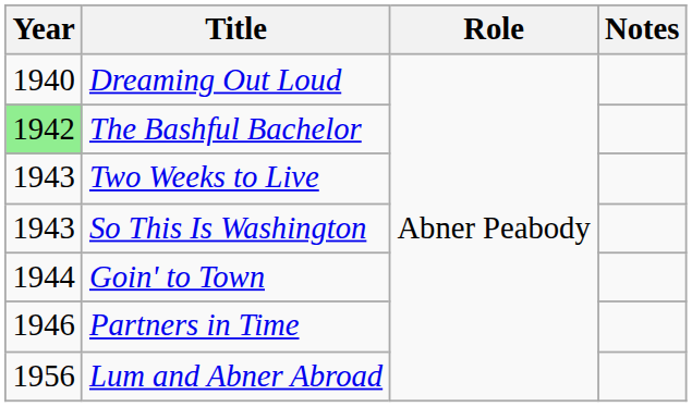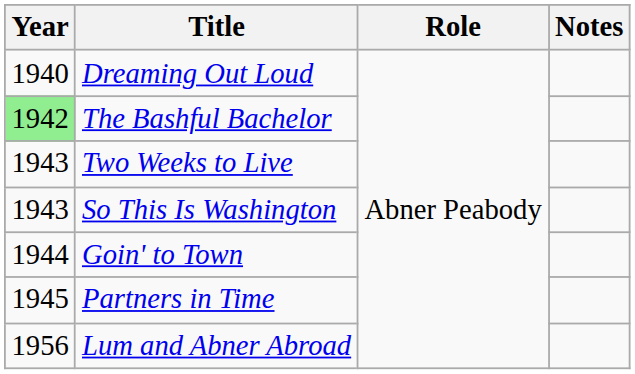Partners in Time | Year: 1946 -> 1945
